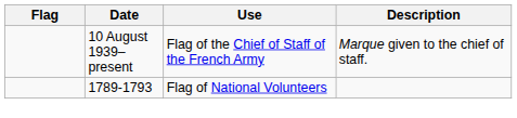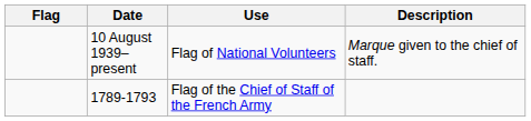10 August 1939–present | Use: Flag of the Chief of Staff of the French Army -> Flag of National Volunteers
1789-1793 | Use: Flag of National Volunteers -> Flag of the Chief of Staff of the French Army
